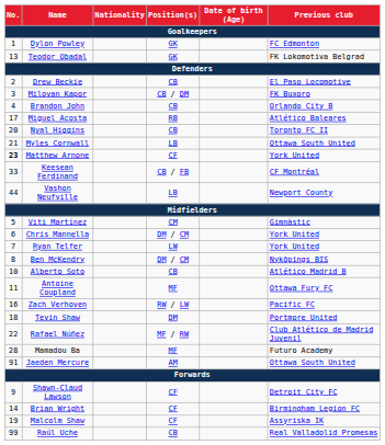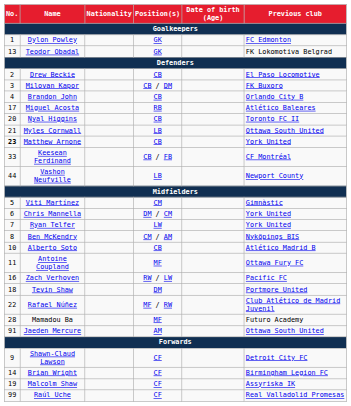Matthew Arnone | Position(s): CF -> CB
Ben McKendry | Position(s): DM / CM -> CM / AM
Raúl Uche | Position(s): CB -> CF
